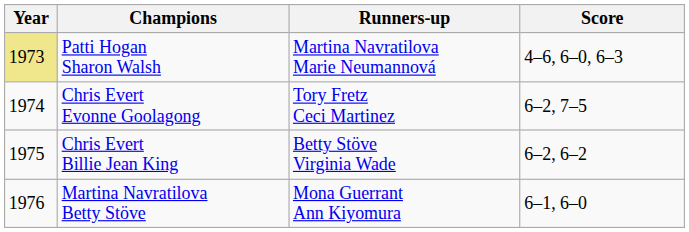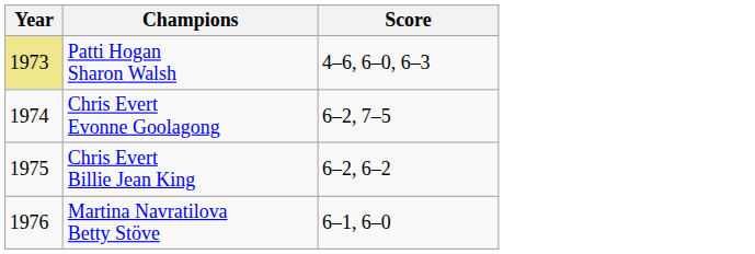- column: Runners-up | Martina Navratilova Marie Neumannová | Tory Fretz Ceci Martinez | Betty Stöve Virginia Wade | Mona Guerrant Ann Kiyomura
